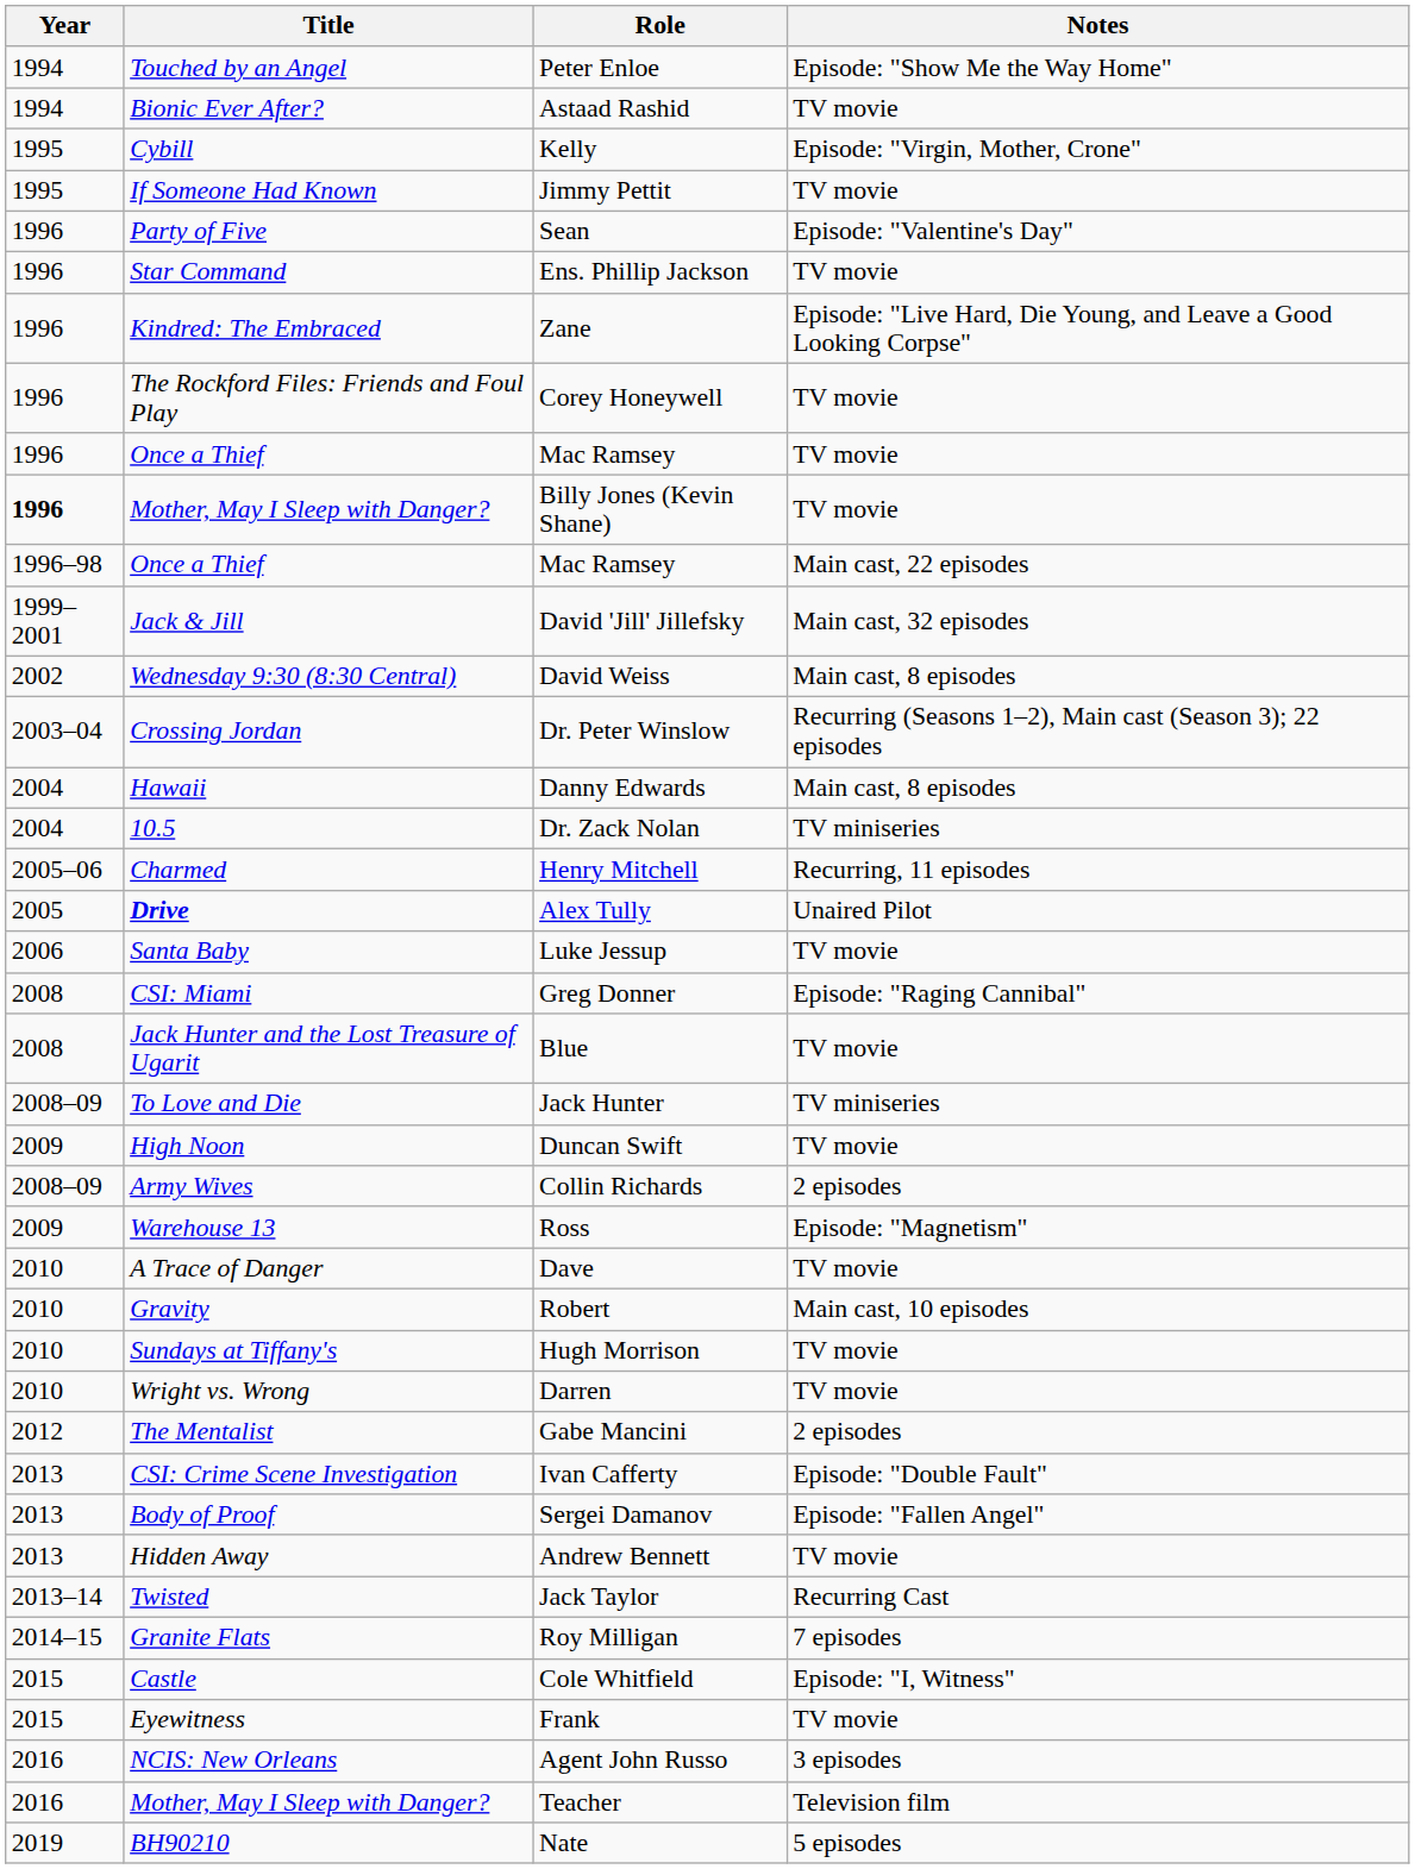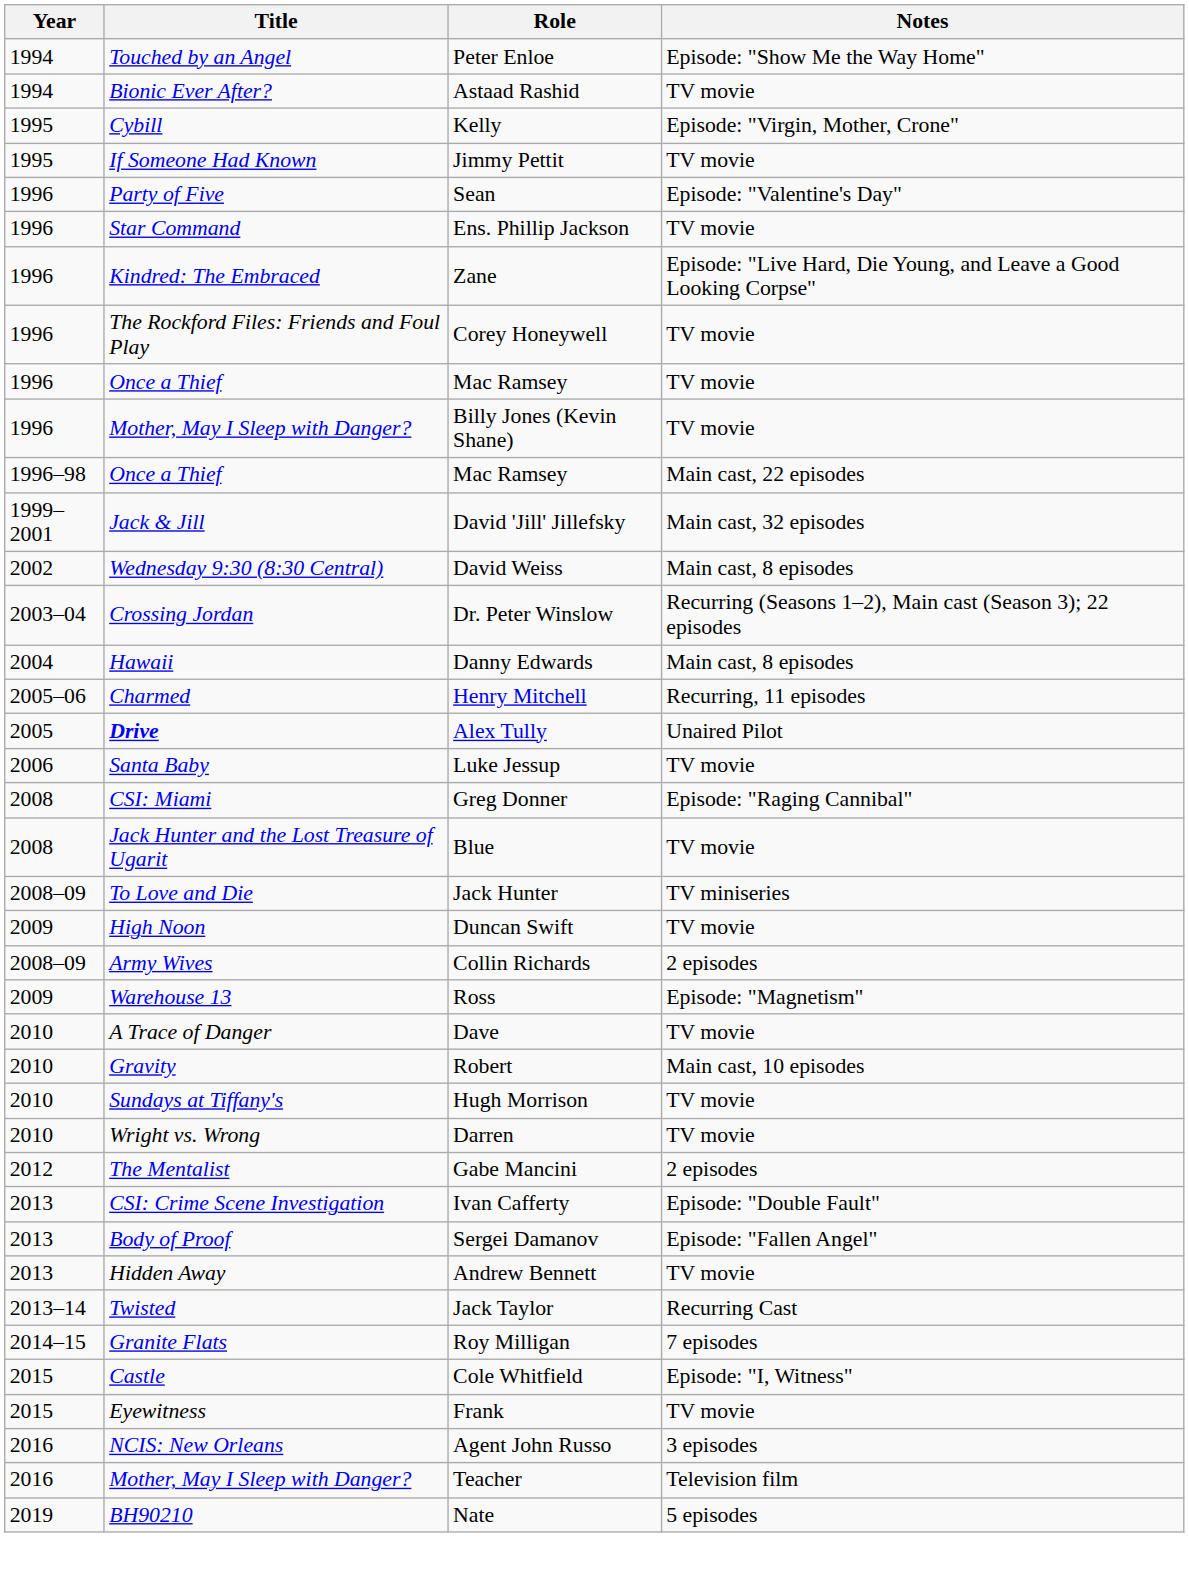Billy Jones (Kevin Shane) | Year: bold -> normal
- row: 2004 | 10.5 | Dr. Zack Nolan | TV miniseries
